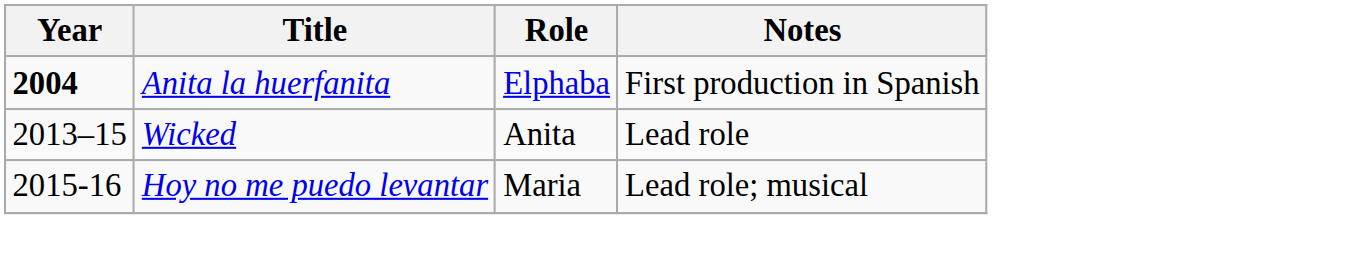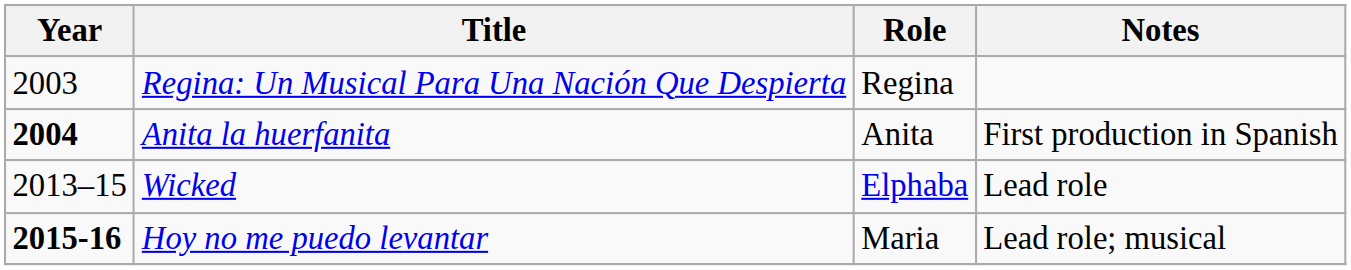+ row: 2003 | Regina: Un Musical Para Una Nación Que Despierta | Regina
Anita la huerfanita | Role: Elphaba -> Anita
Wicked | Role: Anita -> Elphaba
Hoy no me puedo levantar | Year: normal -> bold
